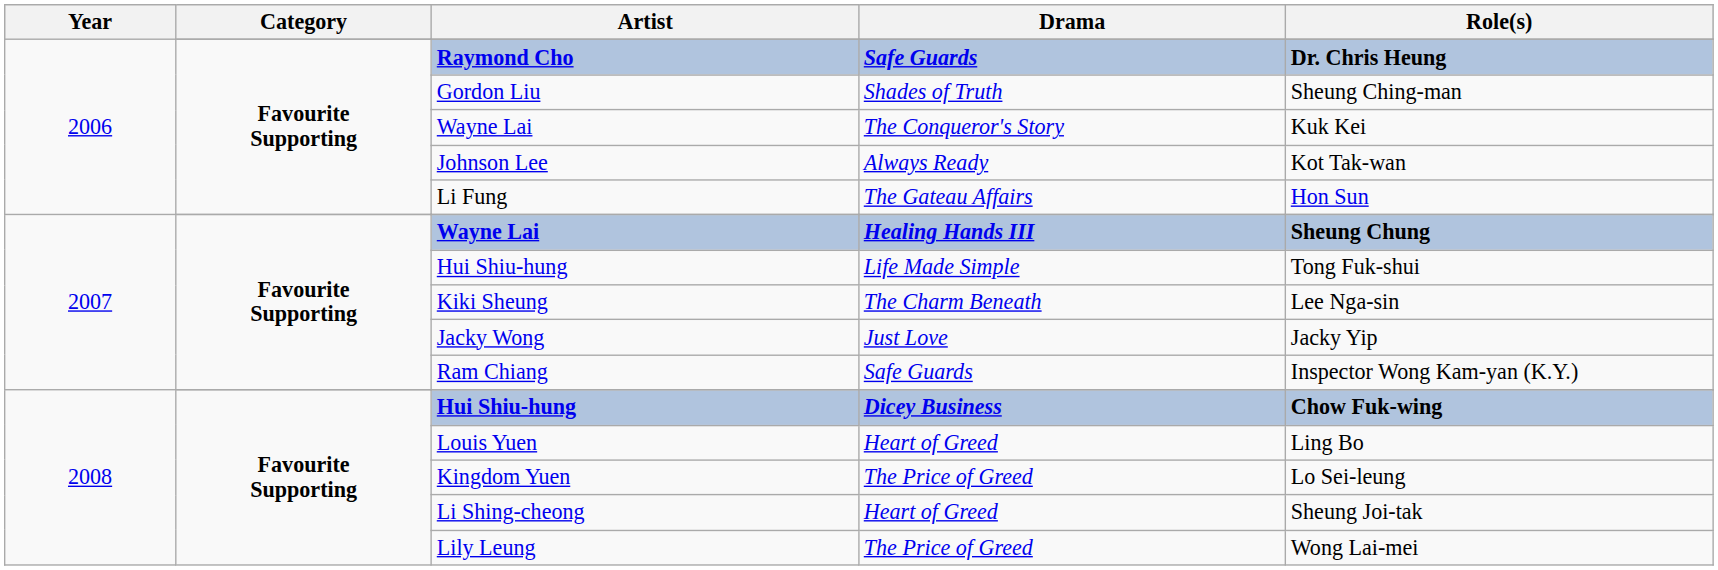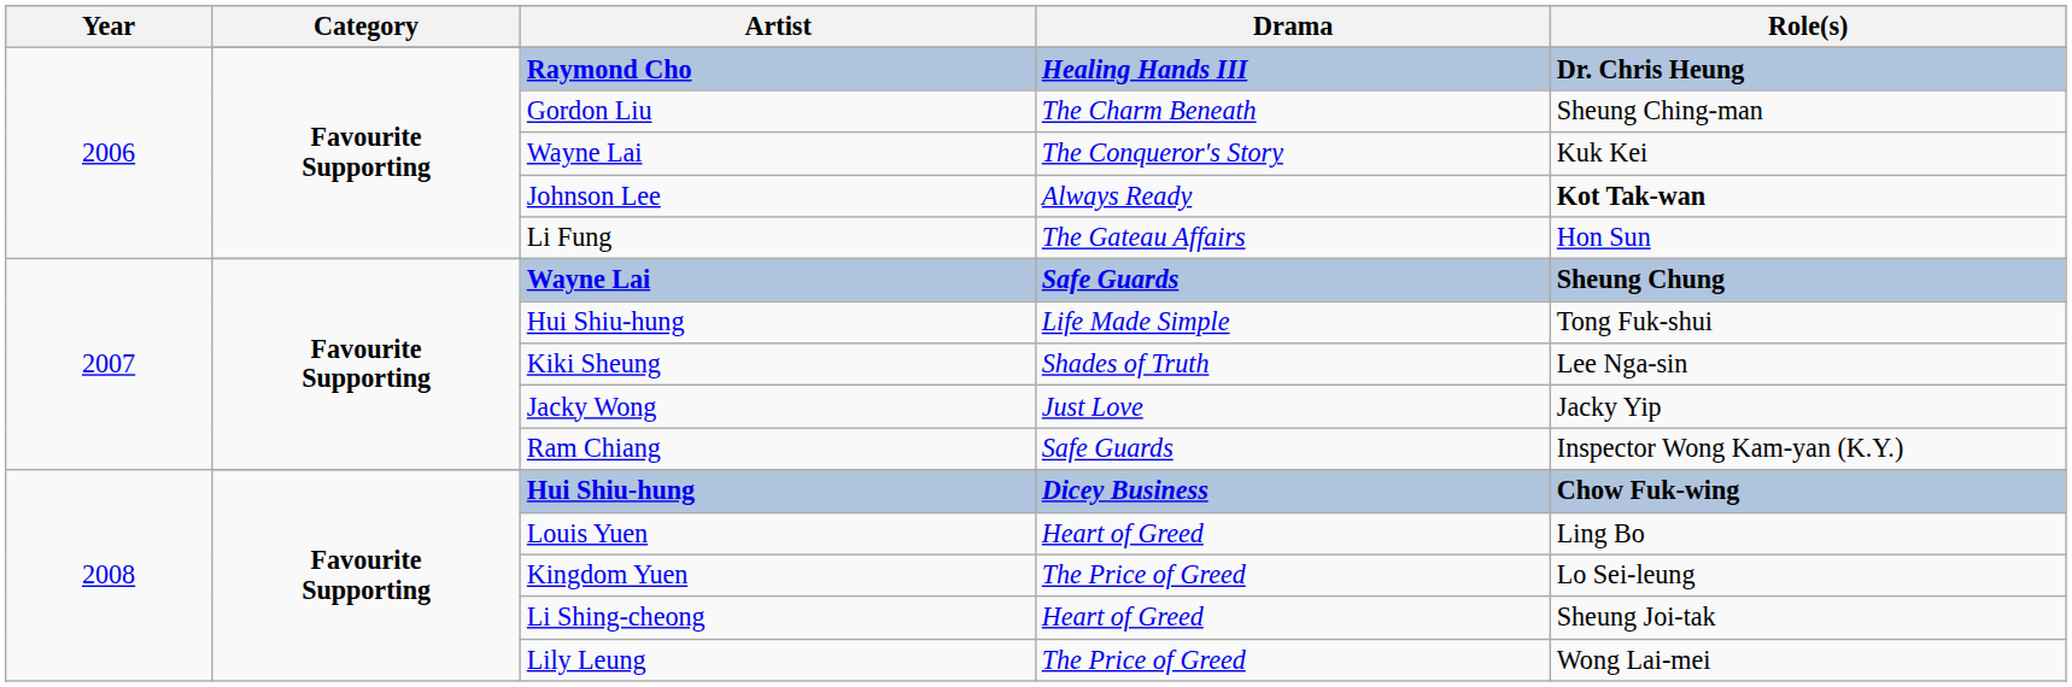Raymond Cho | Drama: Safe Guards -> Healing Hands III
Gordon Liu | Drama: Shades of Truth -> The Charm Beneath
Johnson Lee | Role(s): normal -> bold
2007 / Wayne Lai | Drama: Healing Hands III -> Safe Guards
Kiki Sheung | Drama: The Charm Beneath -> Shades of Truth
